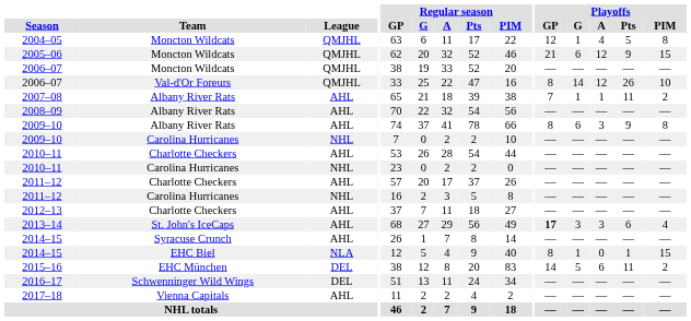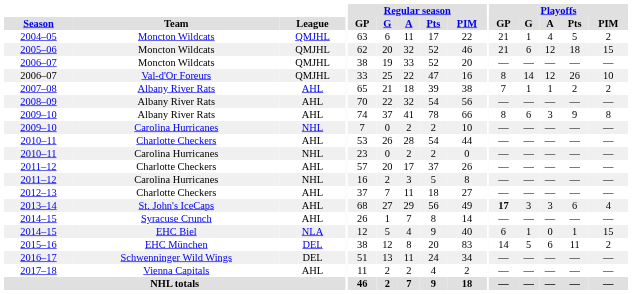2004–05 | Playoffs / GP: 12 -> 21
2004–05 | Playoffs / PIM: 8 -> 2
2005–06 | Playoffs / Pts: 9 -> 18
2007–08 | Playoffs / Pts: 11 -> 2
2014–15 / EHC Biel | Playoffs / GP: 8 -> 6
